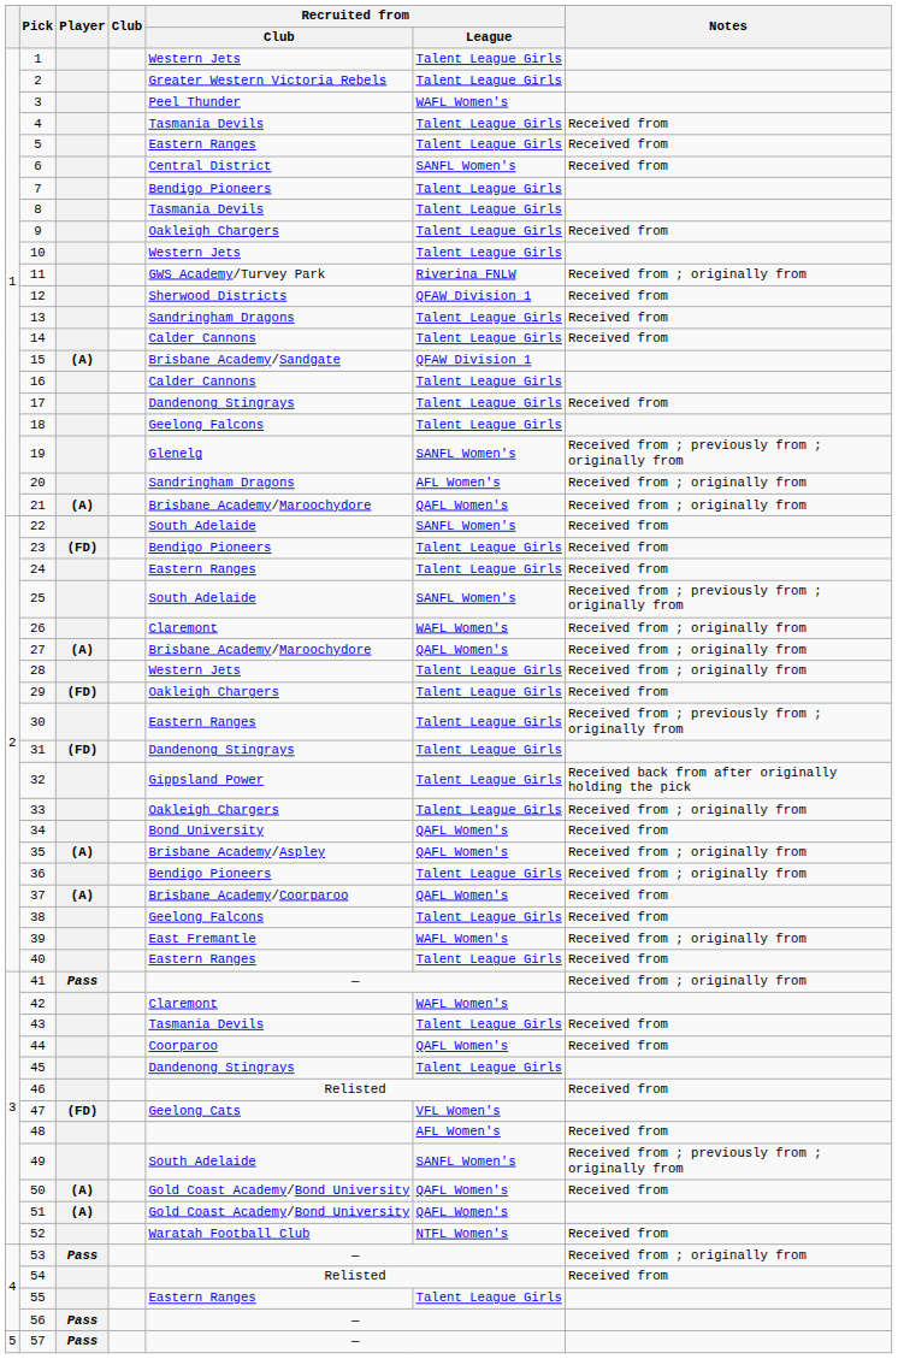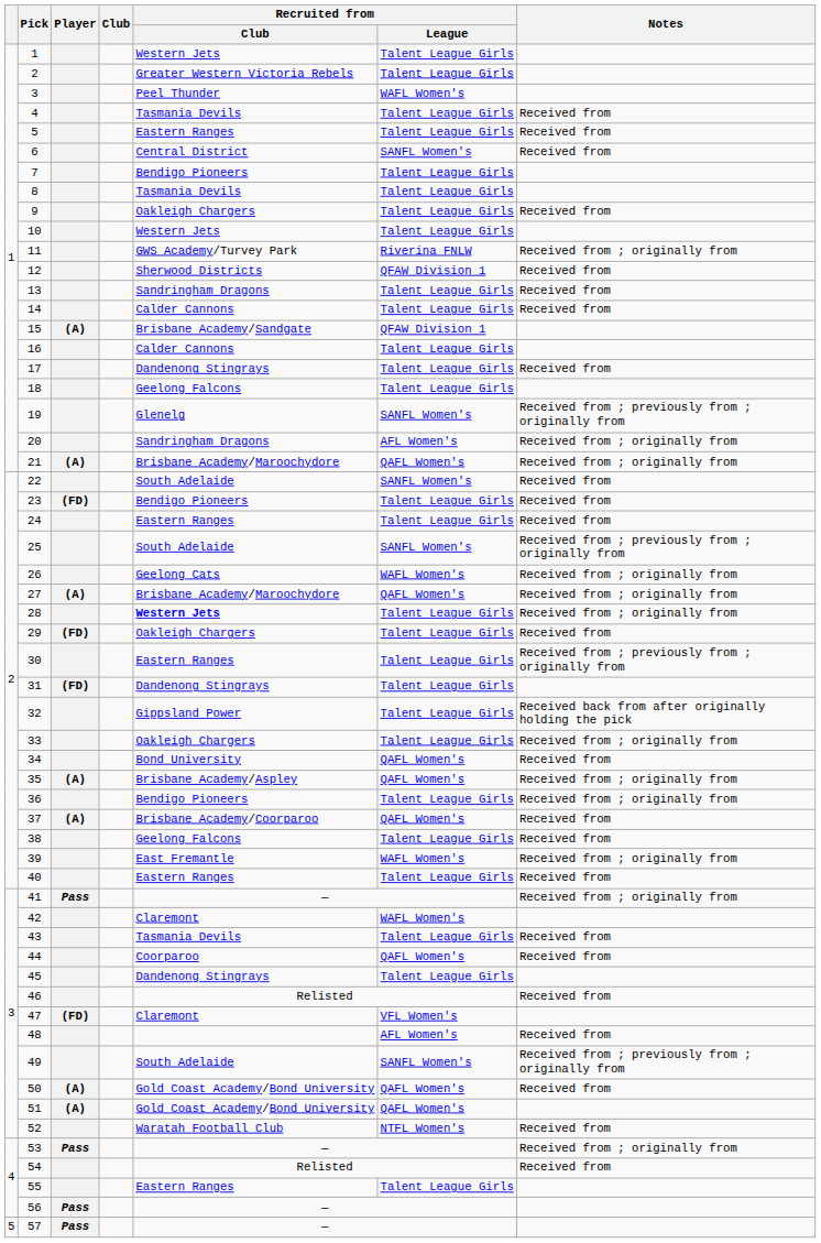26 | Recruited from / Club: Claremont -> Geelong Cats
28 | Recruited from / Club: normal -> bold
47 | Recruited from / Club: Geelong Cats -> Claremont
